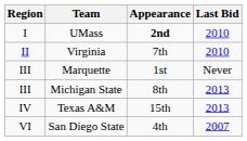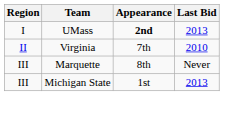UMass | Last Bid: 2010 -> 2013
Marquette | Appearance: 1st -> 8th
Michigan State | Appearance: 8th -> 1st
- row: IV | Texas A&M | 15th | 2013
- row: VI | San Diego State | 4th | 2007
